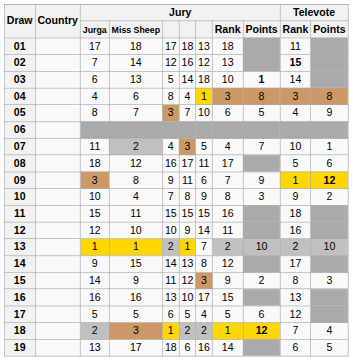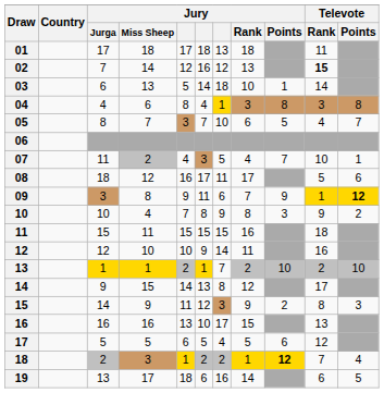03 | Jury / Points: bold -> normal
05 | Televote / Points: 9 -> 7
